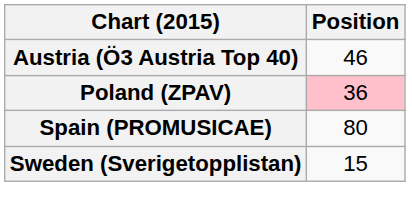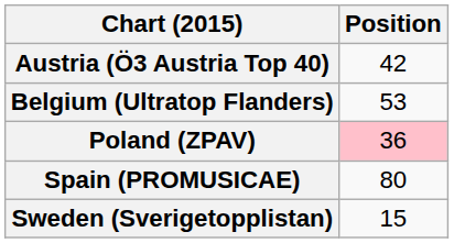Austria (Ö3 Austria Top 40) | Position: 46 -> 42
+ row: Belgium (Ultratop Flanders) | 53
